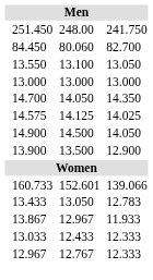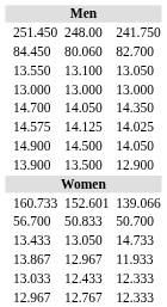+ row: 56.700 | 50.833 | 50.700
13.433 | column 7: 12.783 -> 14.733
